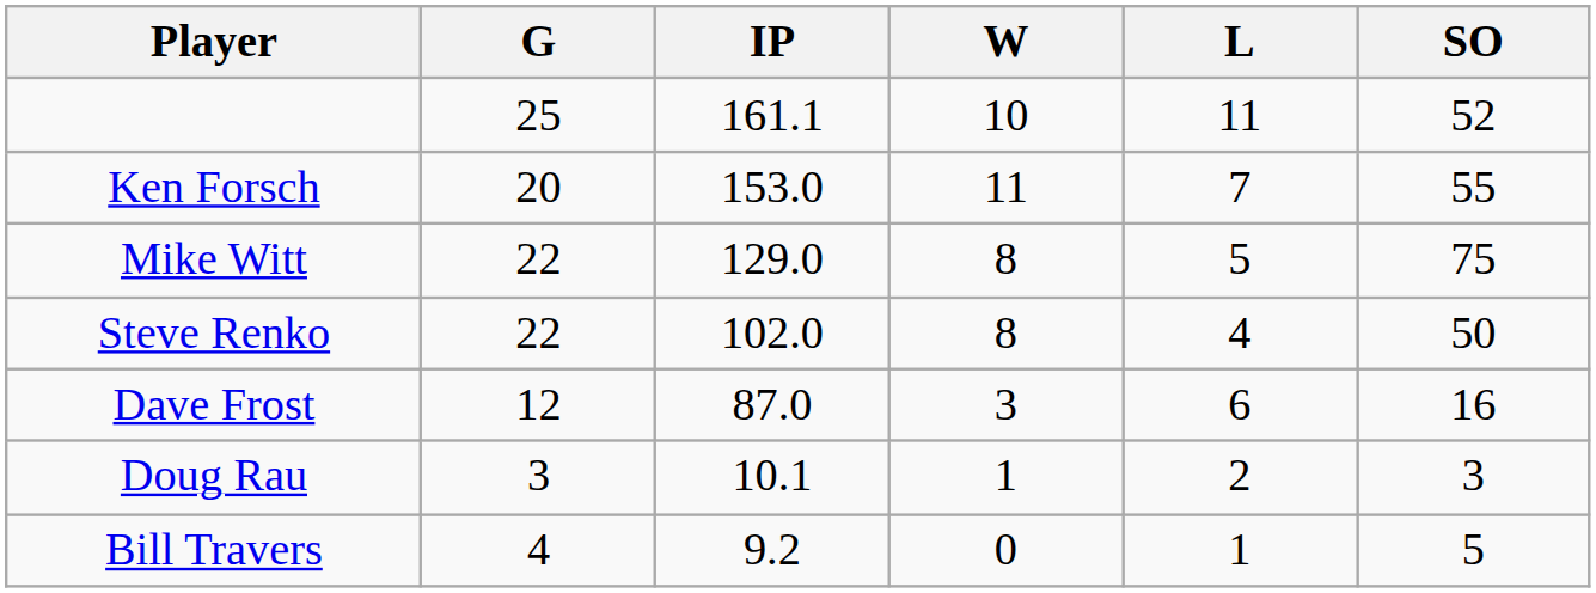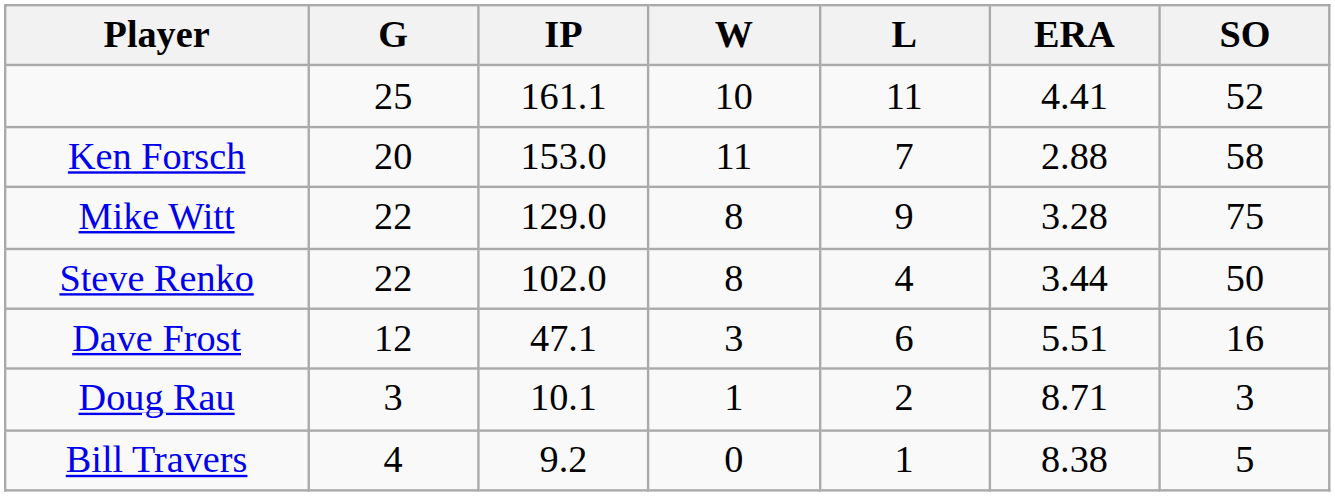+ column: ERA | 4.41 | 2.88 | 3.28 | 3.44 | 5.51 | 8.71 | 8.38
Ken Forsch | SO: 55 -> 58
Mike Witt | L: 5 -> 9
Dave Frost | IP: 87.0 -> 47.1
